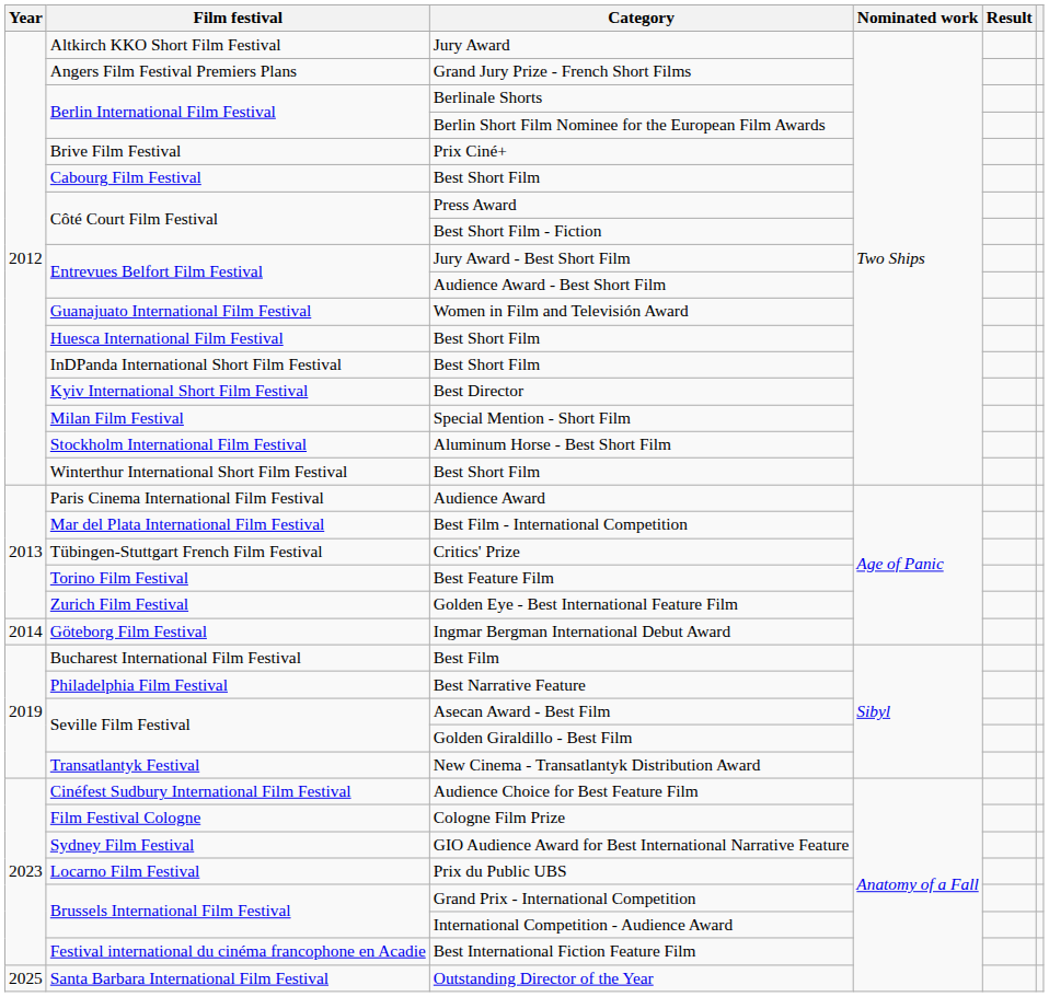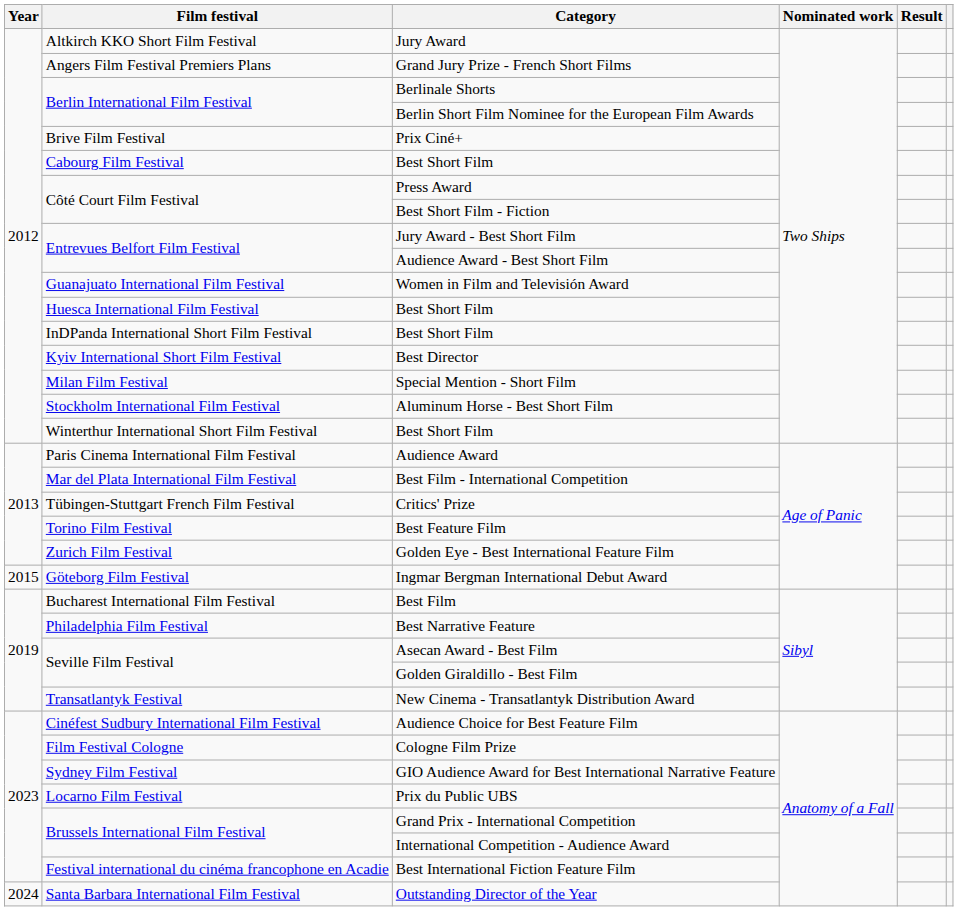Ingmar Bergman International Debut Award | Year: 2014 -> 2015
Outstanding Director of the Year | Year: 2025 -> 2024
